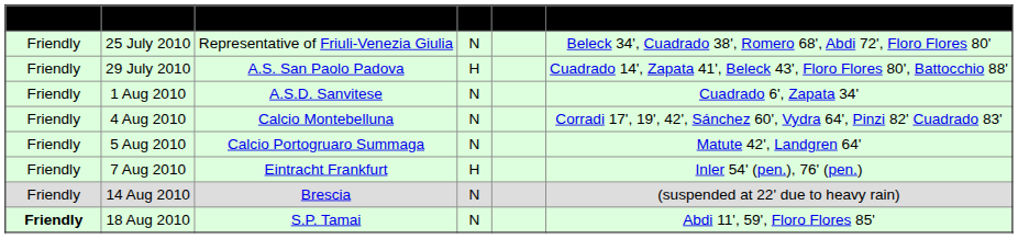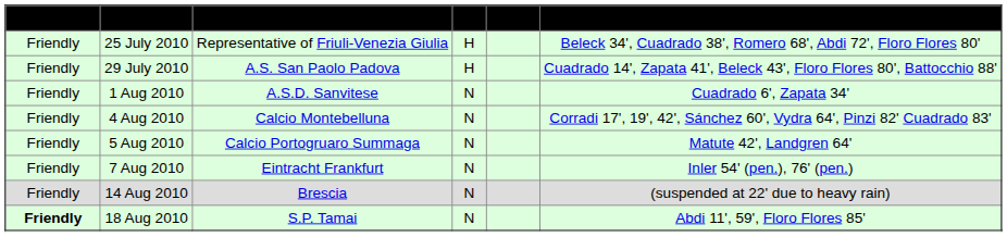25 July 2010 | H/A: N -> H
7 Aug 2010 | H/A: H -> N
